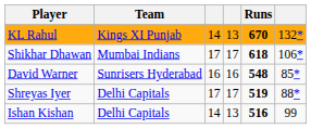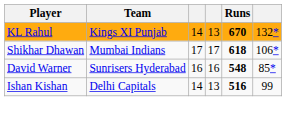- row: Shreyas Iyer | Delhi Capitals | 17 | 17 | 519 | 88*
